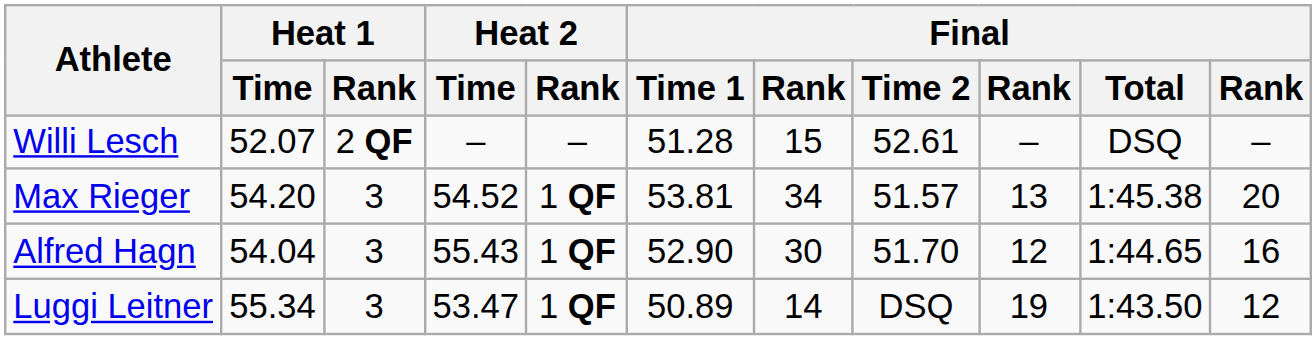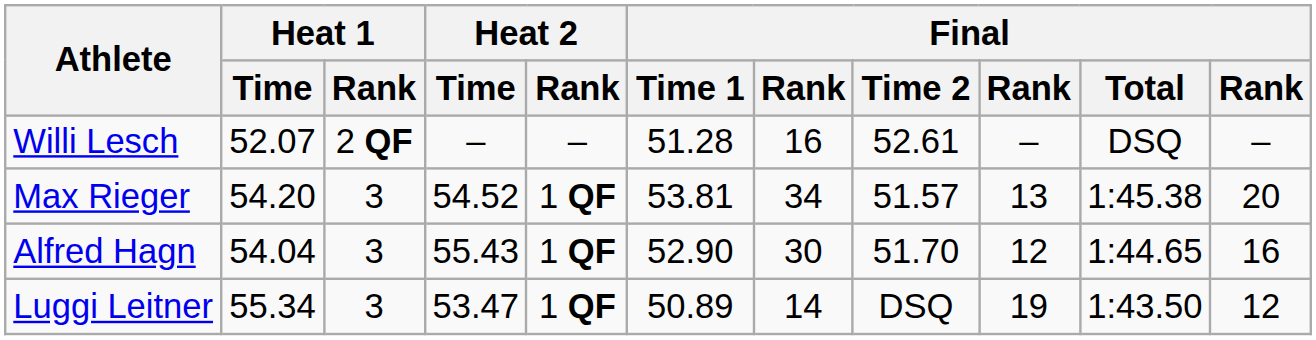Willi Lesch | column 7: 15 -> 16
